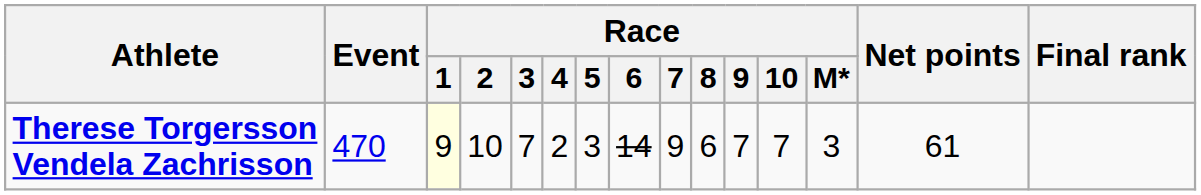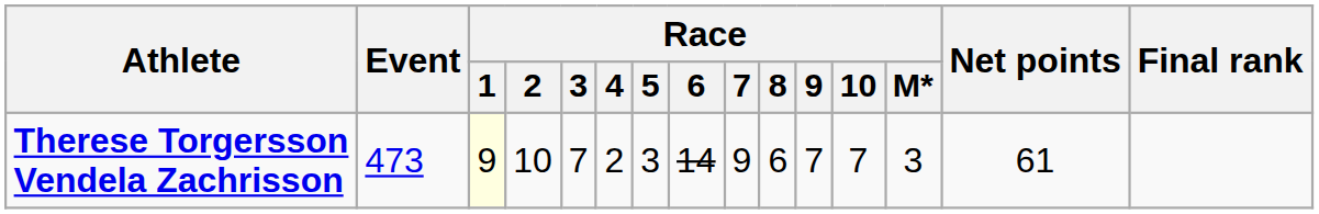Therese Torgersson Vendela Zachrisson | Event: 470 -> 473
